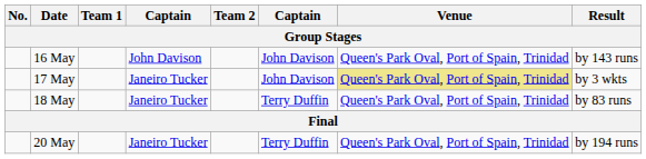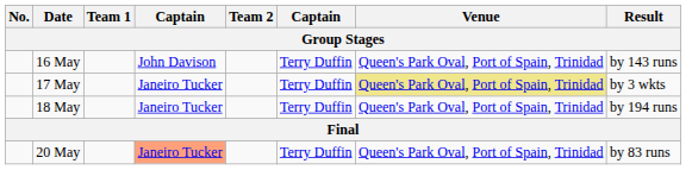16 May | column 6: John Davison -> Terry Duffin
17 May | column 6: John Davison -> Terry Duffin
18 May | Result: by 83 runs -> by 194 runs
20 May | column 4: no background -> lightsalmon background
20 May | Result: by 194 runs -> by 83 runs
